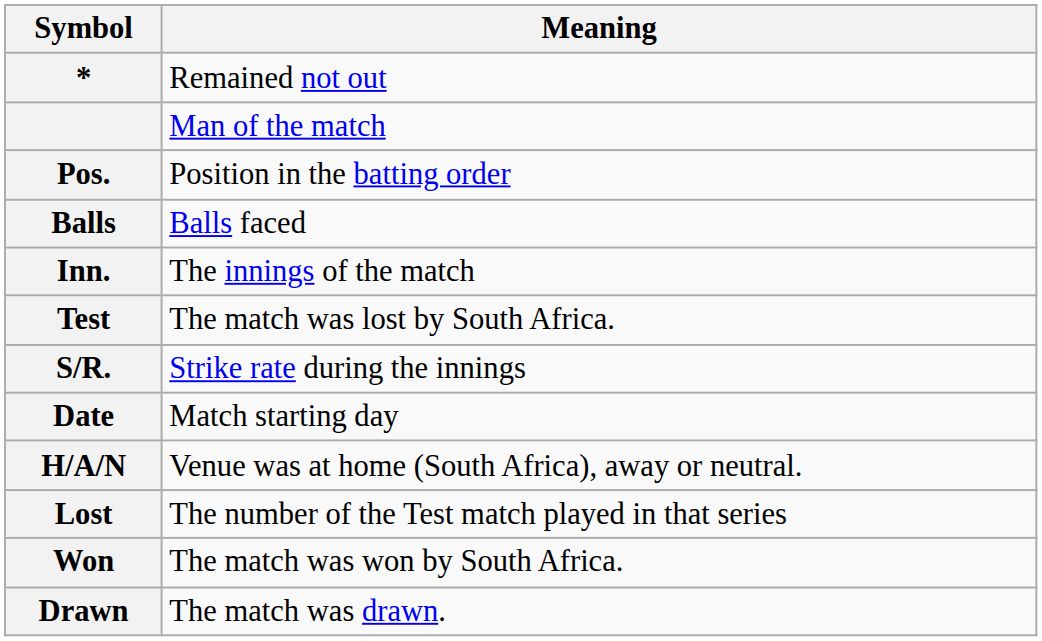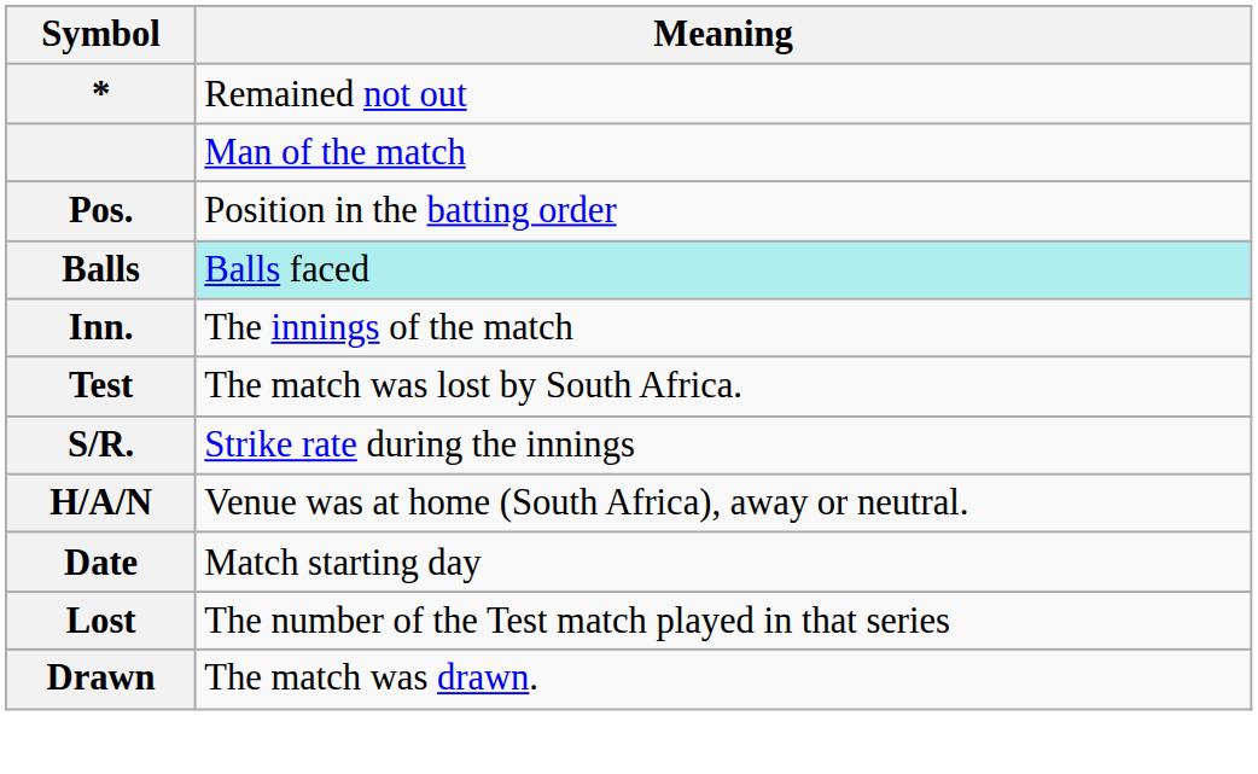Balls | Meaning: no background -> paleturquoise background
rows swapped: H/A/N <-> Date
- row: Won | The match was won by South Africa.
